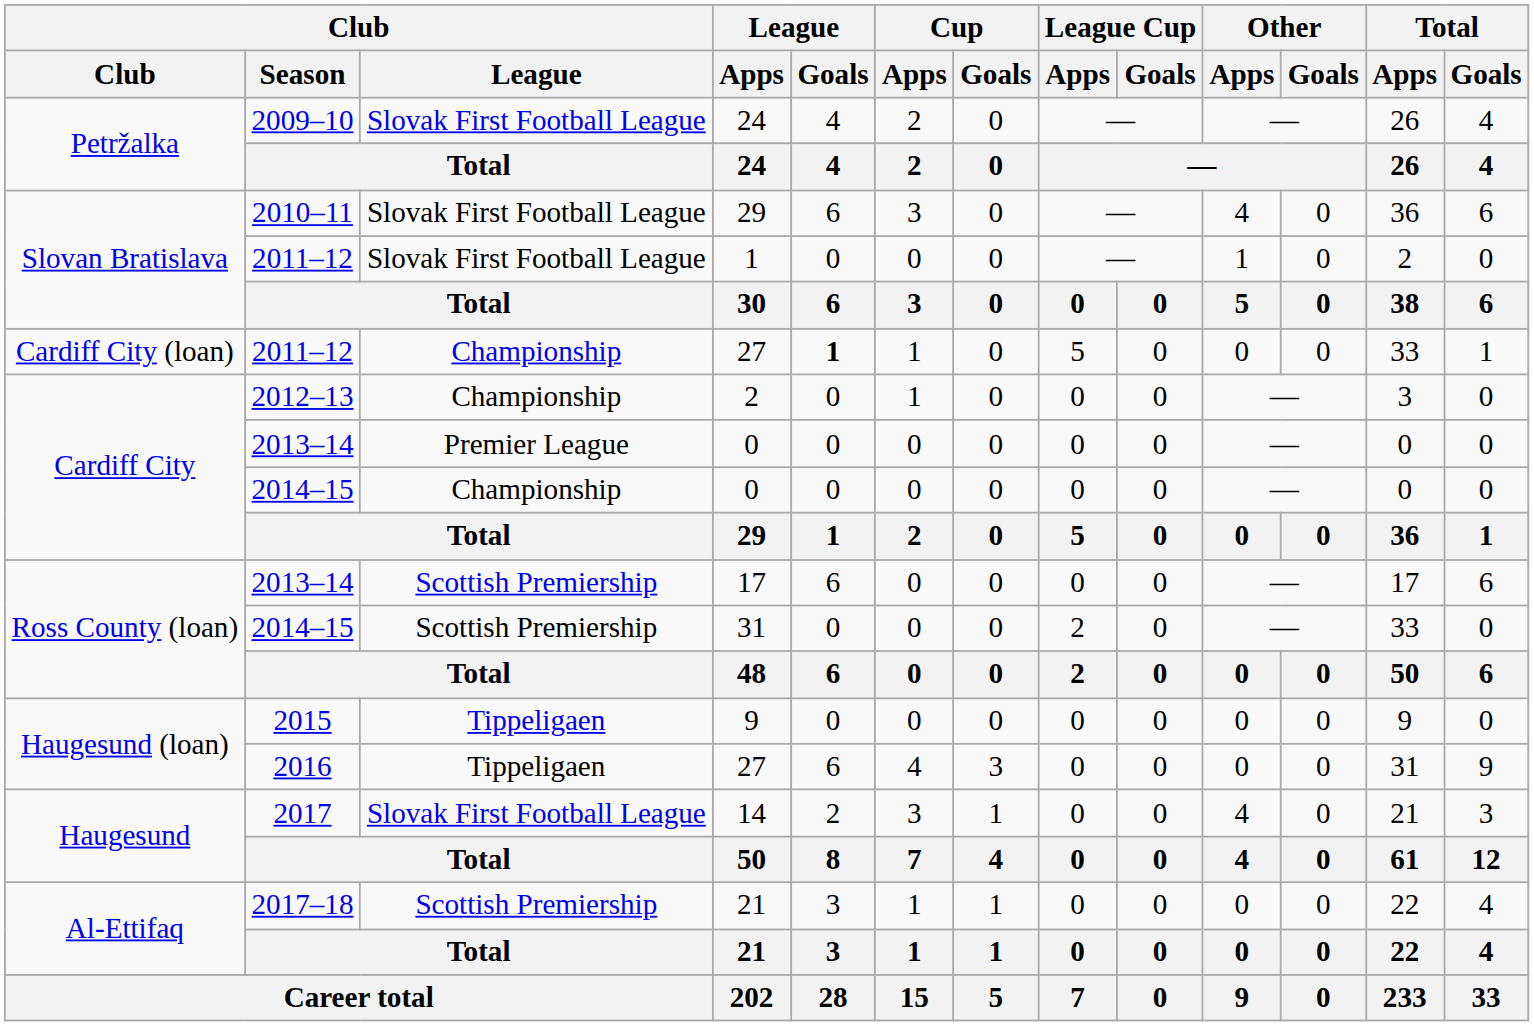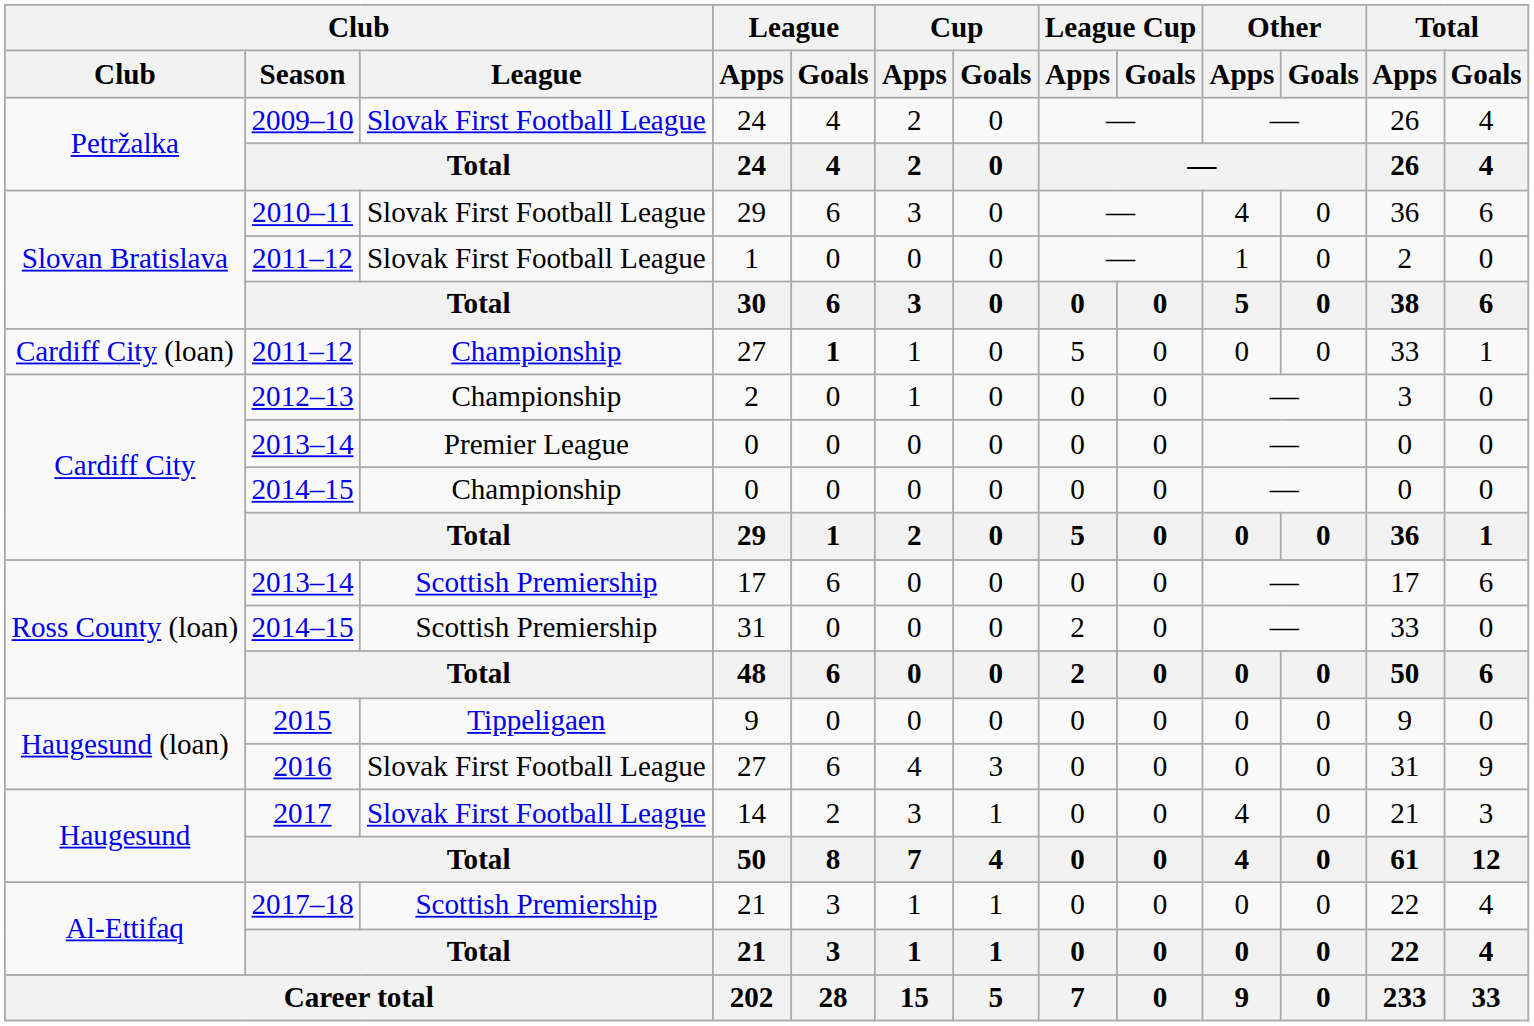2016 / 27 | Club / League: Tippeligaen -> Slovak First Football League
